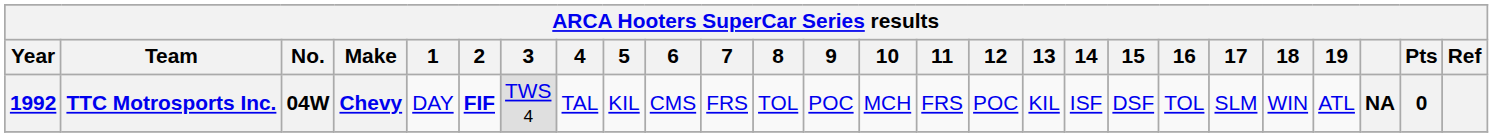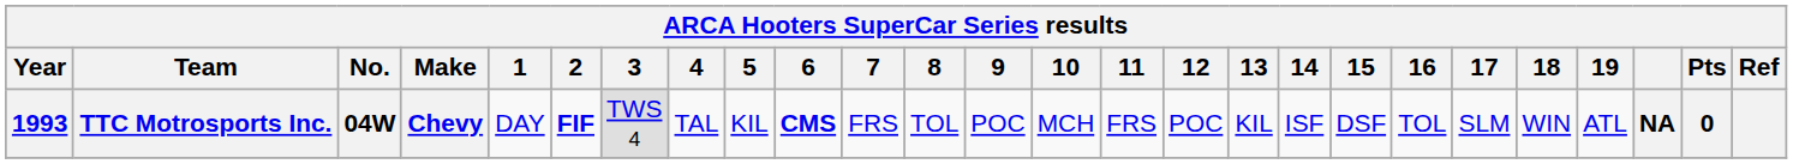TTC Motrosports Inc. | Year: 1992 -> 1993
TTC Motrosports Inc. | 6: normal -> bold
